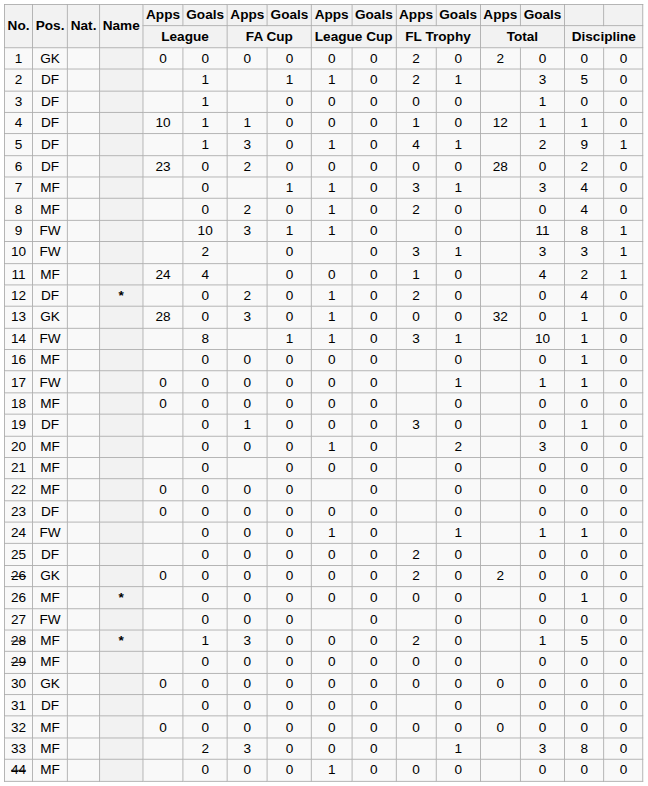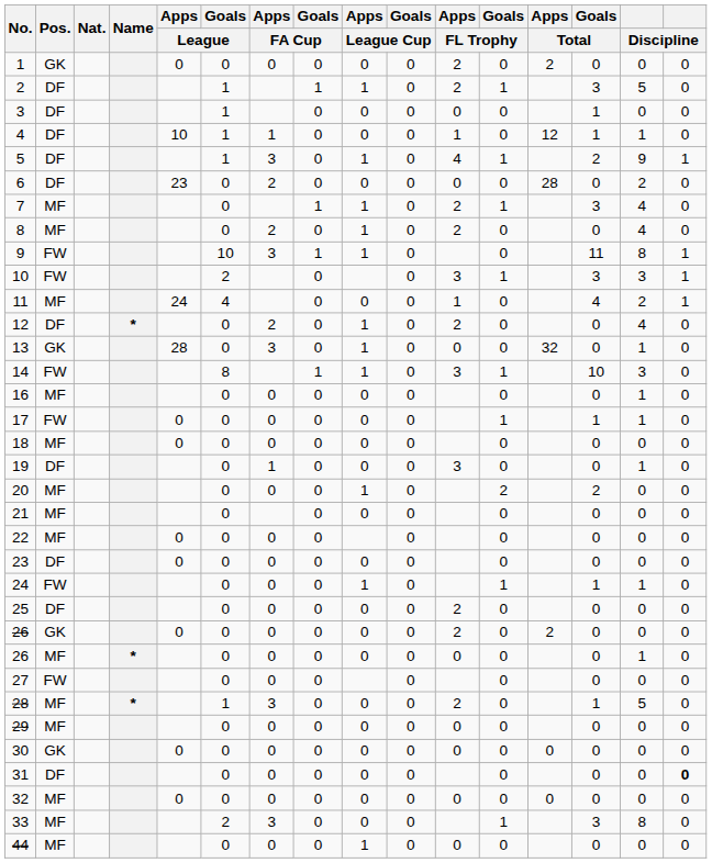7 | Apps / FL Trophy: 3 -> 2
14 | column 15: 1 -> 3
20 | Goals / Total: 3 -> 2
31 | column 16: normal -> bold
